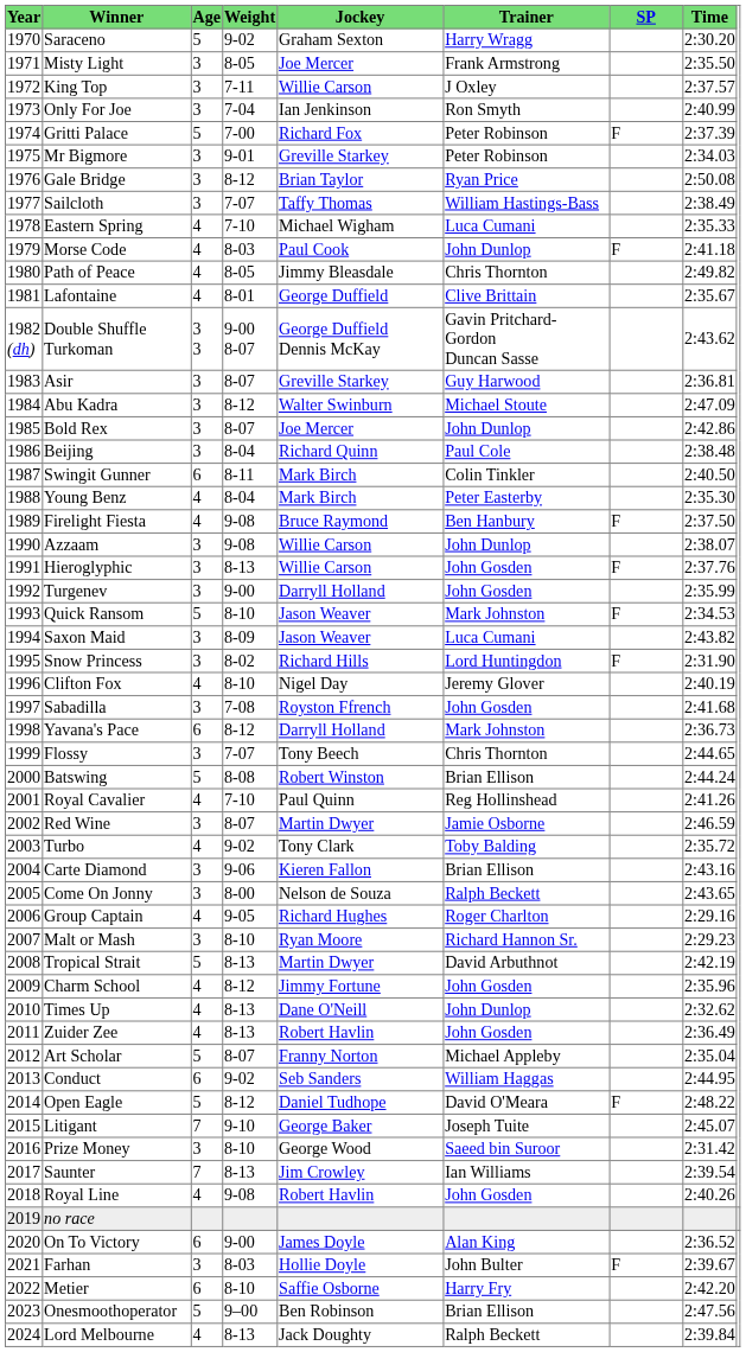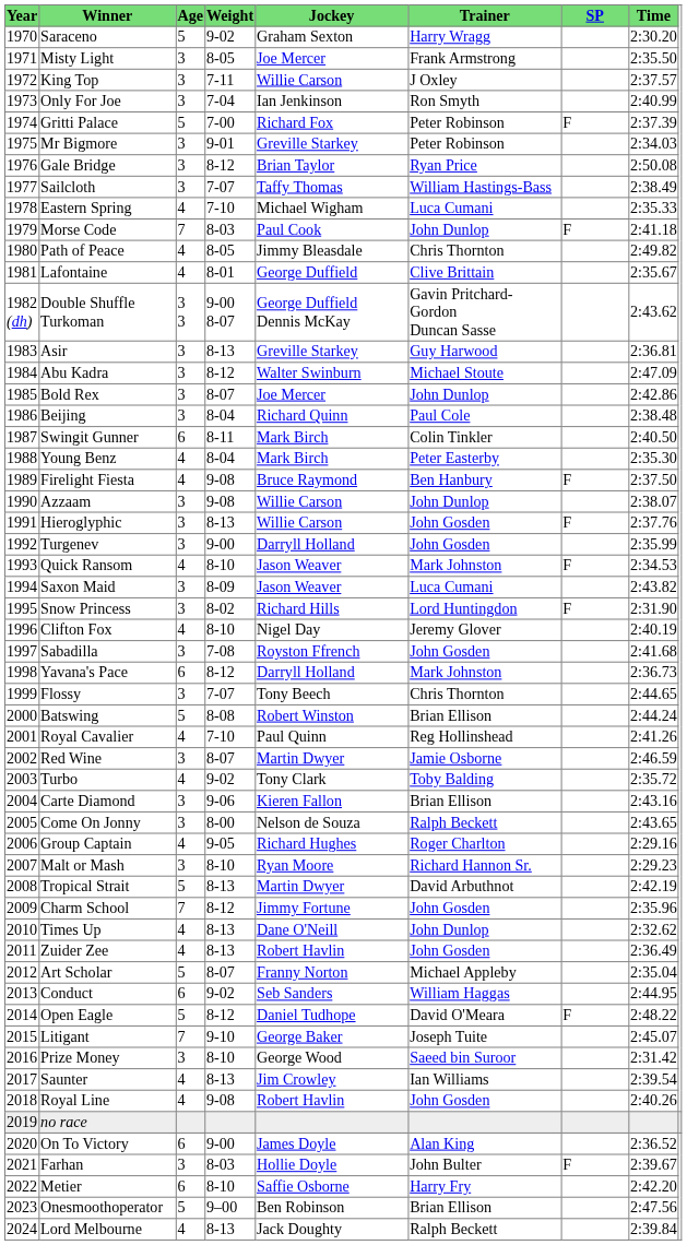Morse Code | Age: 4 -> 7
Asir | Weight: 8-07 -> 8-13
Quick Ransom | Age: 5 -> 4
Charm School | Age: 4 -> 7
Saunter | Age: 7 -> 4
